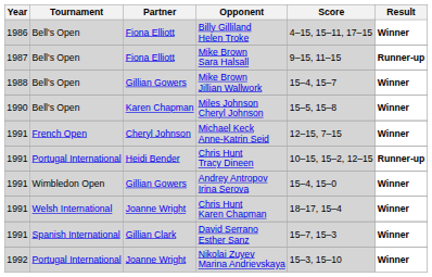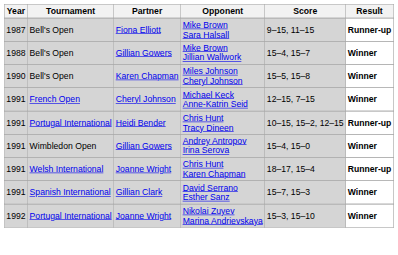- row: 1986 | Bell's Open | Fiona Elliott | Billy Gilliland Helen Troke | 4–15, 15–11, 17–15 | Winner
Chris Hunt Karen Chapman | Result: Winner -> Runner-up
